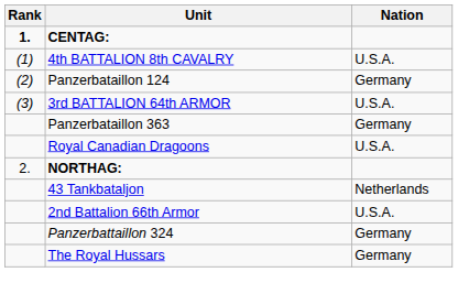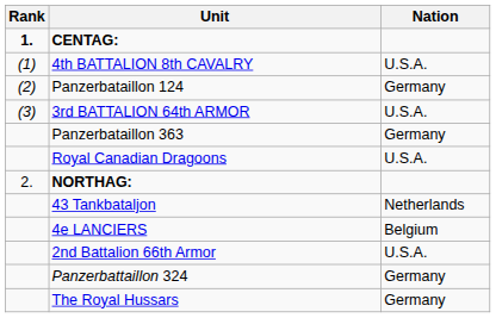+ row: 4e LANCIERS | Belgium
